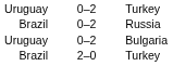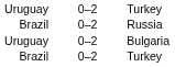Brazil / Turkey | column 2: 2–0 -> 0–2
